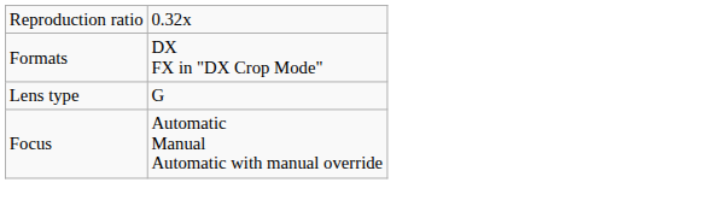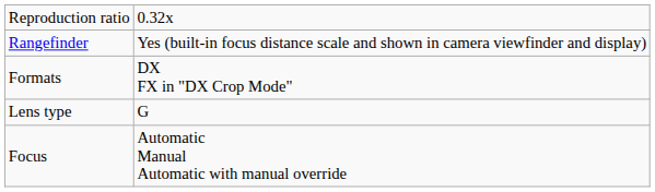+ row: Rangefinder | Yes (built-in focus distance scale and shown in camera viewfinder and display)
